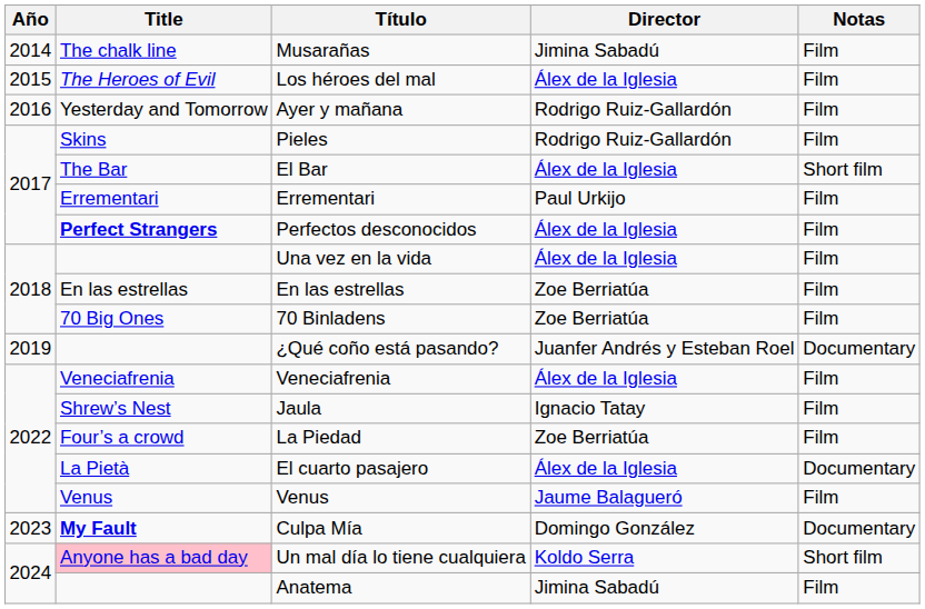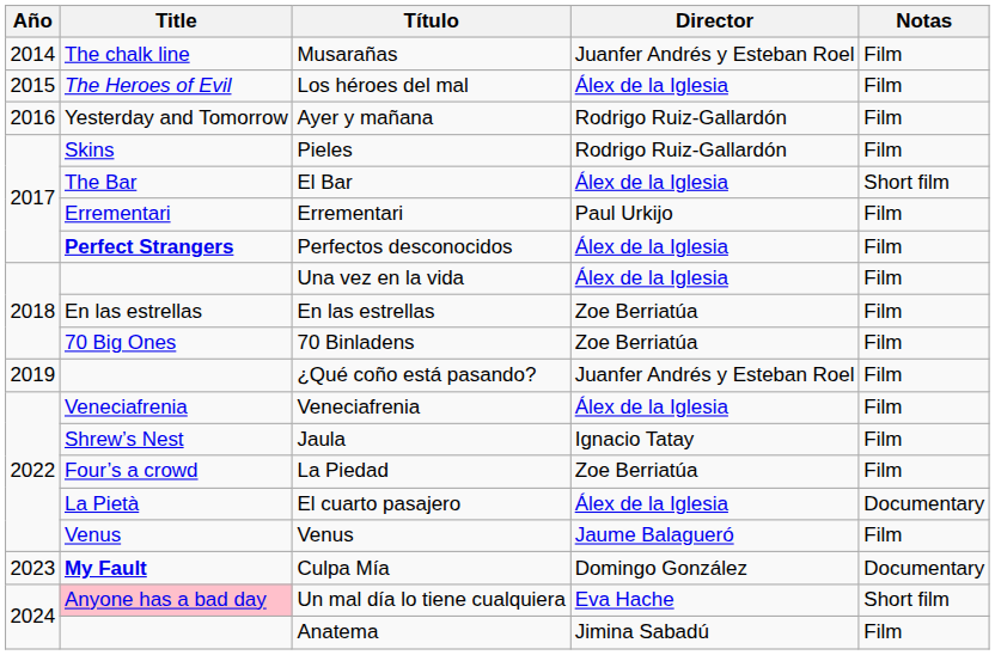Musarañas | Director: Jimina Sabadú -> Juanfer Andrés y Esteban Roel
¿Qué coño está pasando? | Notas: Documentary -> Film
Un mal día lo tiene cualquiera | Director: Koldo Serra -> Eva Hache
